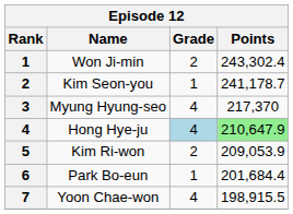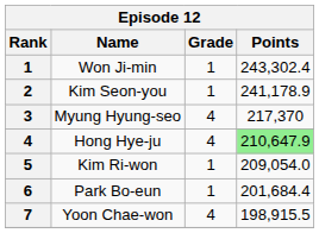Won Ji-min | Grade: 2 -> 1
Kim Seon-you | Points: 241,178.7 -> 241,178.9
Hong Hye-ju | Grade: lightblue background -> no background
Kim Ri-won | Grade: 2 -> 1
Kim Ri-won | Points: 209,053.9 -> 209,054.0
